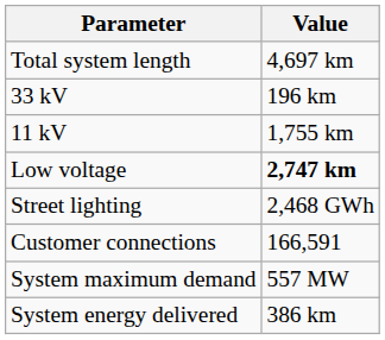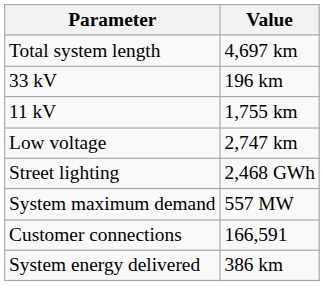Low voltage | Value: bold -> normal
rows swapped: Customer connections <-> System maximum demand
